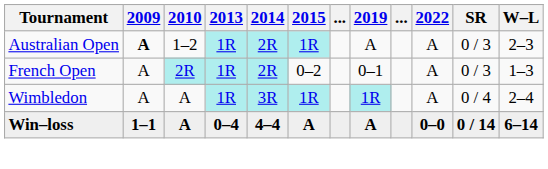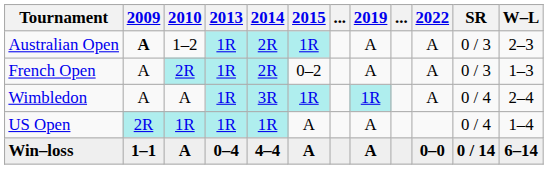French Open | 2019: 0–1 -> A
+ row: US Open | 2R | 1R | 1R | 1R | A | A | 0 / 4 | 1–4
